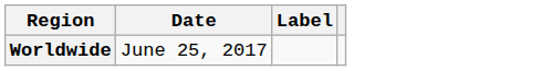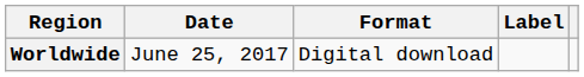+ column: Format | Digital download
